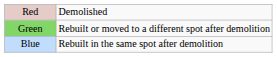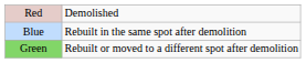rows swapped: Blue <-> Green
